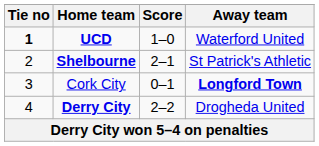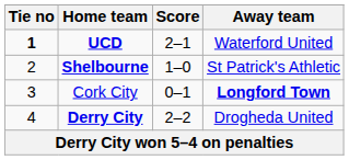UCD | Score: 1–0 -> 2–1
Shelbourne | Score: 2–1 -> 1–0
